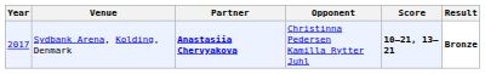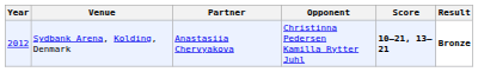Sydbank Arena, Kolding, Denmark | Year: 2017 -> 2012
Sydbank Arena, Kolding, Denmark | Partner: bold -> normal
